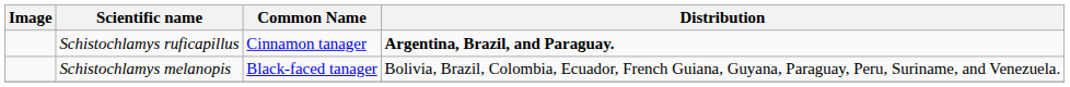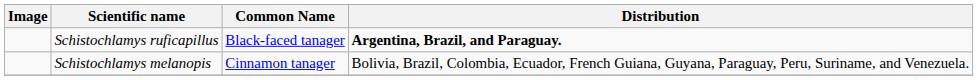Schistochlamys ruficapillus | Common Name: Cinnamon tanager -> Black-faced tanager
Schistochlamys melanopis | Common Name: Black-faced tanager -> Cinnamon tanager
